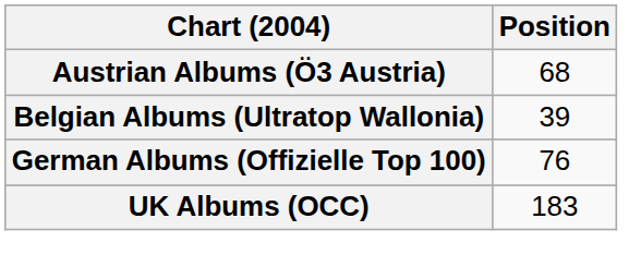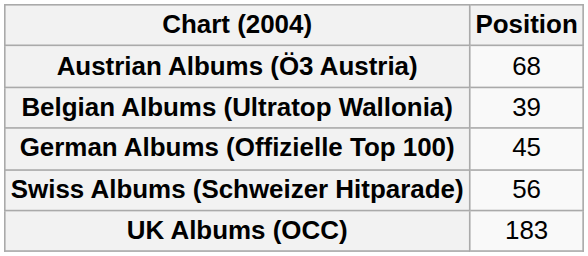German Albums (Offizielle Top 100) | Position: 76 -> 45
+ row: Swiss Albums (Schweizer Hitparade) | 56
